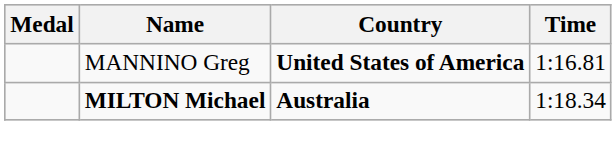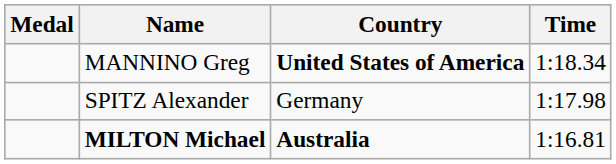MANNINO Greg | Time: 1:16.81 -> 1:18.34
+ row: SPITZ Alexander | Germany | 1:17.98
MILTON Michael | Time: 1:18.34 -> 1:16.81
